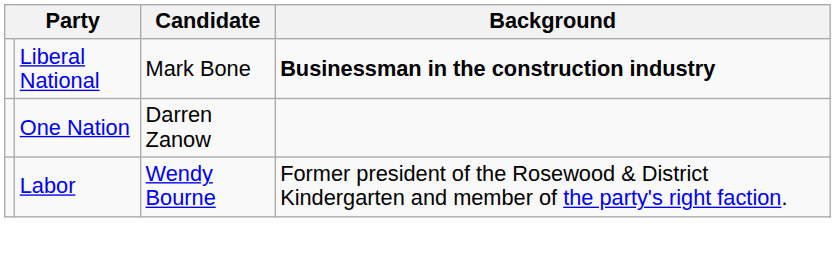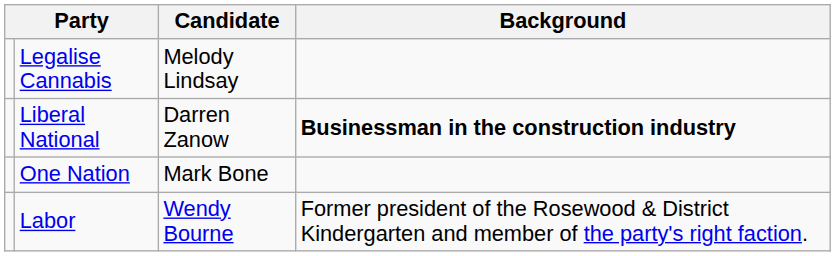+ row: Legalise Cannabis | Melody Lindsay
Liberal National | Candidate: Mark Bone -> Darren Zanow
One Nation | Candidate: Darren Zanow -> Mark Bone
